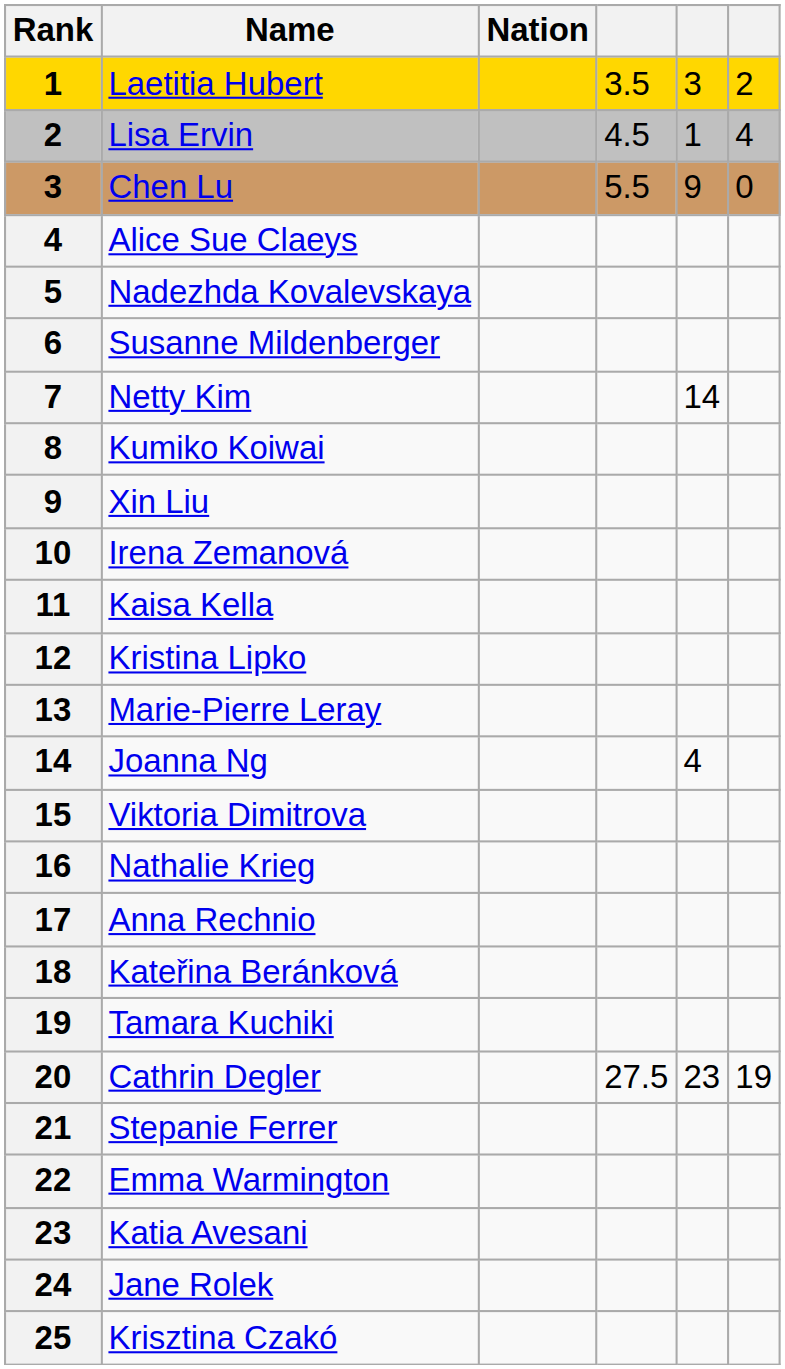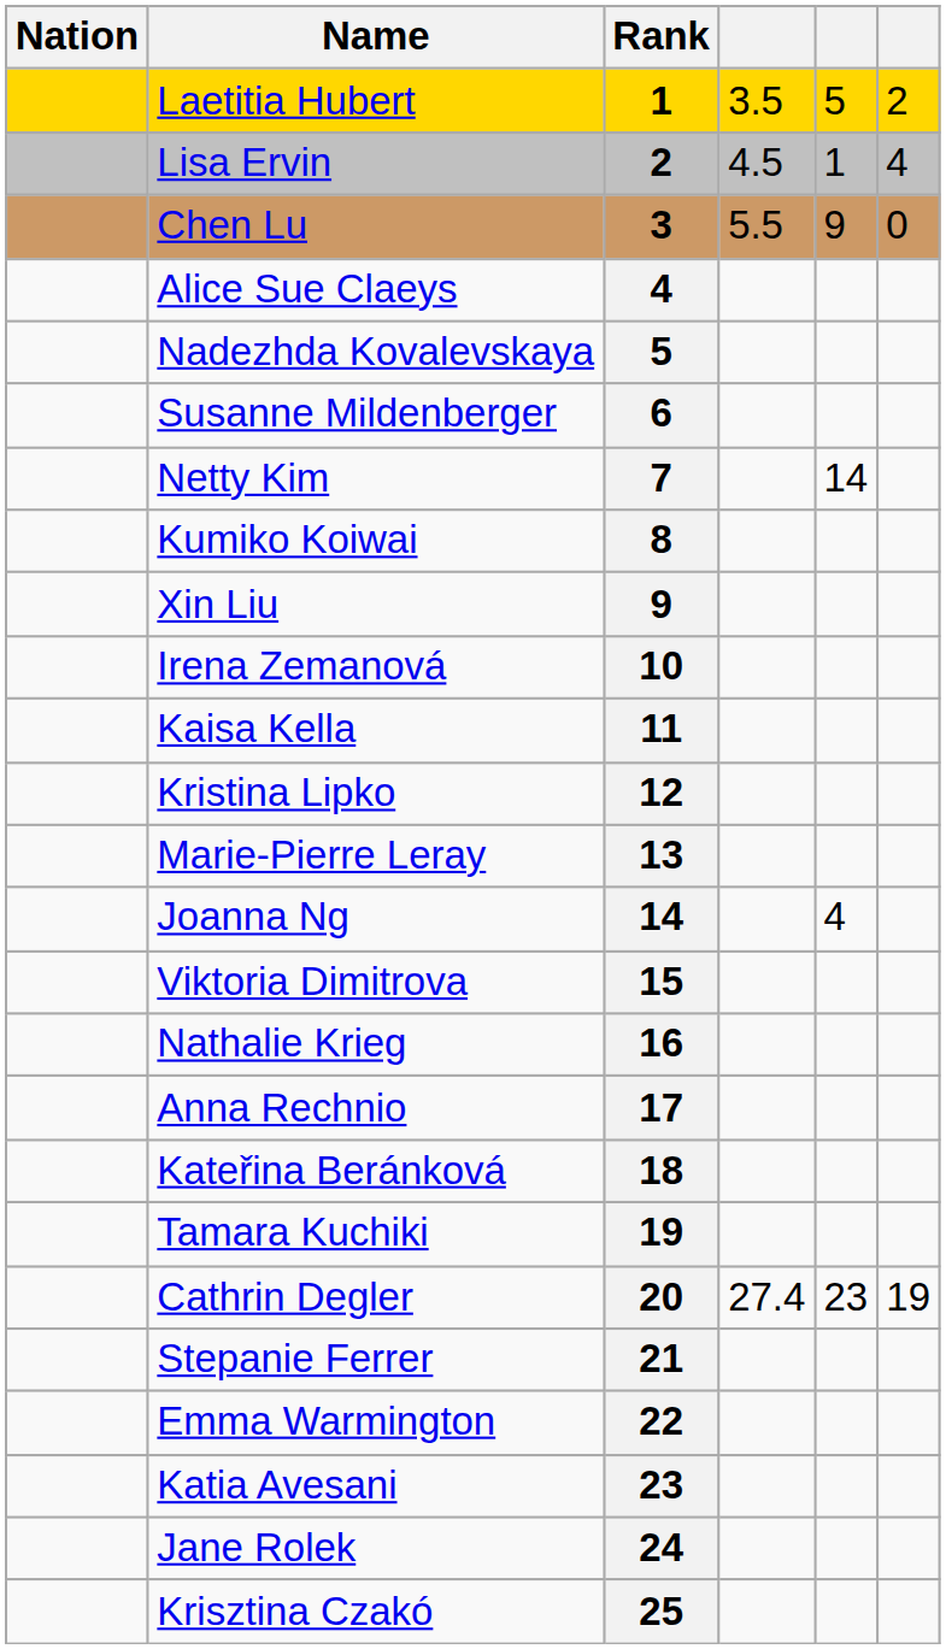columns swapped: Rank <-> Nation
Laetitia Hubert | column 5: 3 -> 5
Cathrin Degler | column 4: 27.5 -> 27.4
